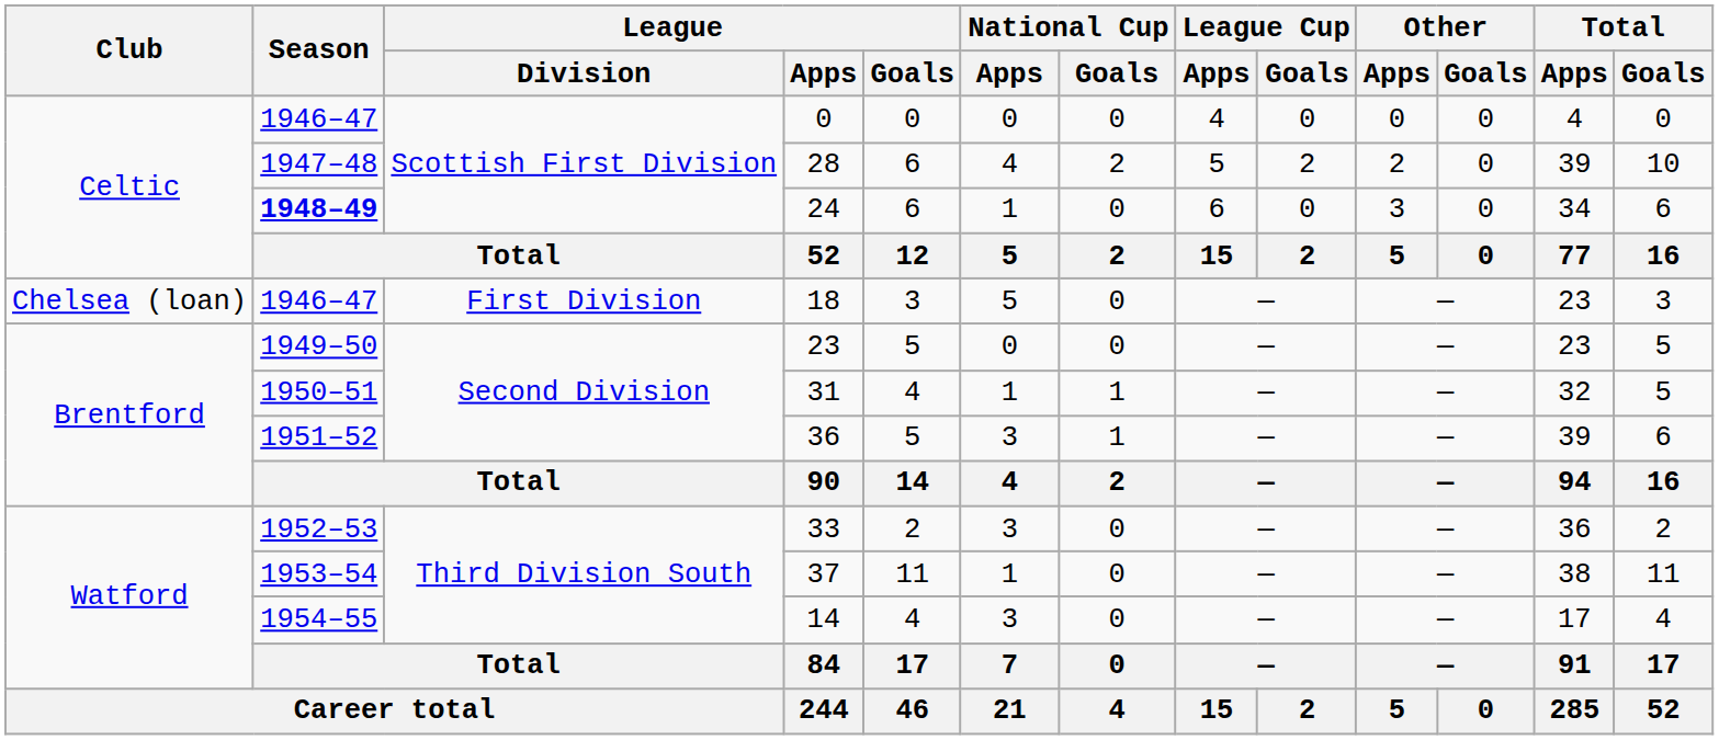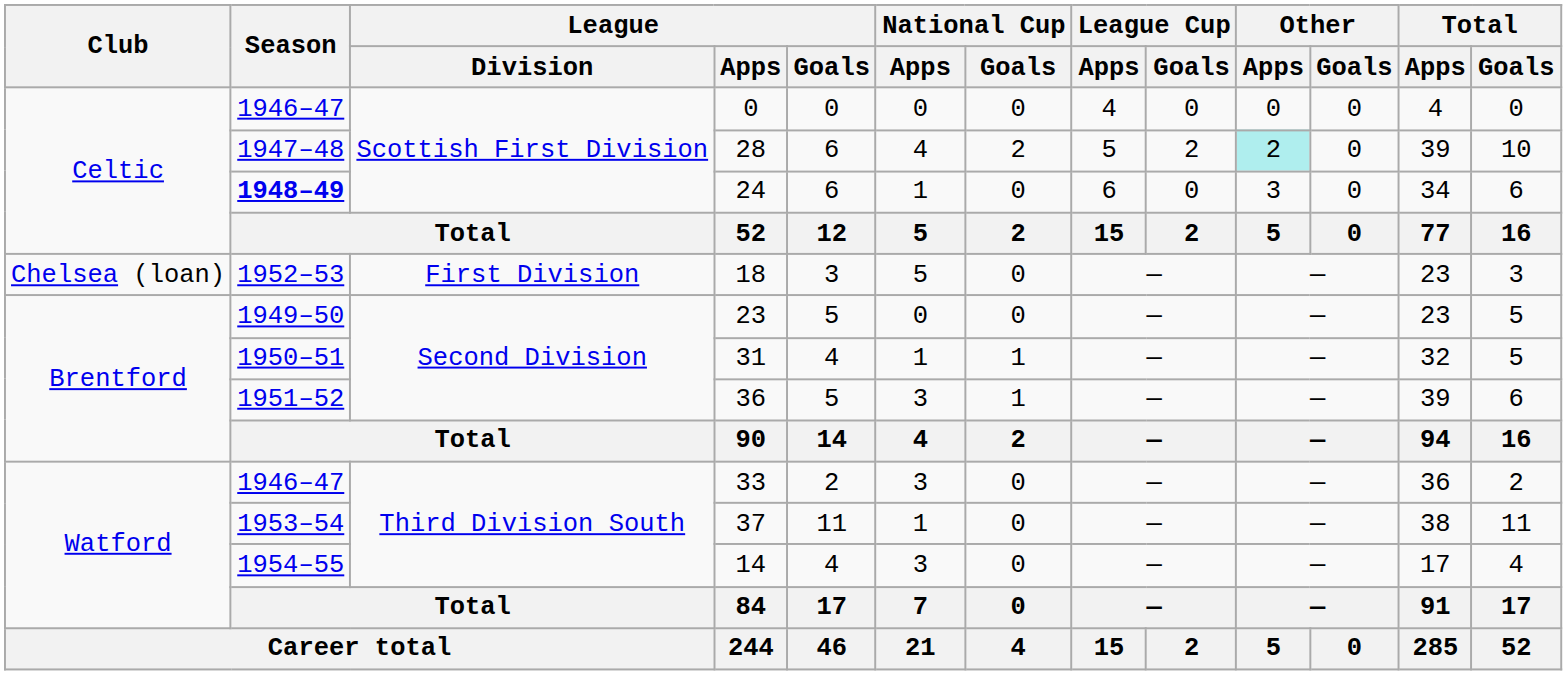28 | Other / Apps: no background -> paleturquoise background
18 | Season: 1946–47 -> 1952–53
33 | Season: 1952–53 -> 1946–47
